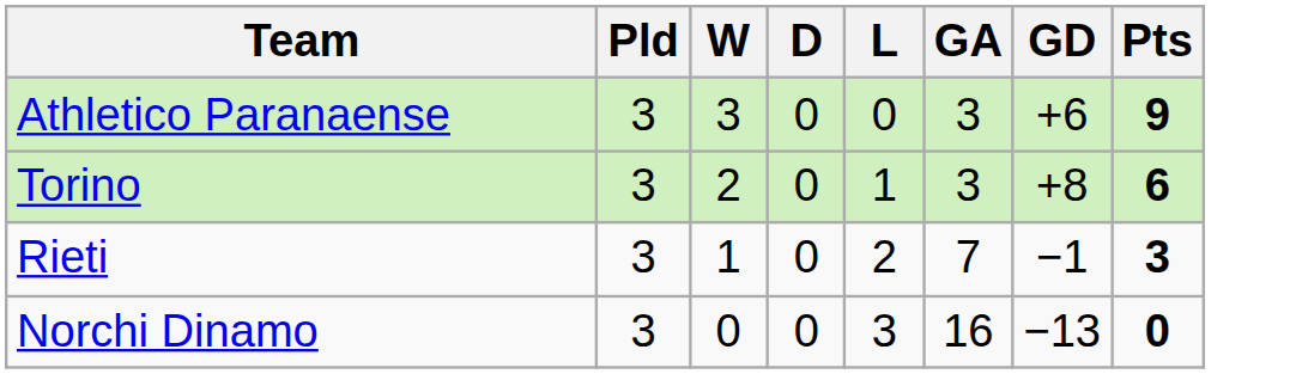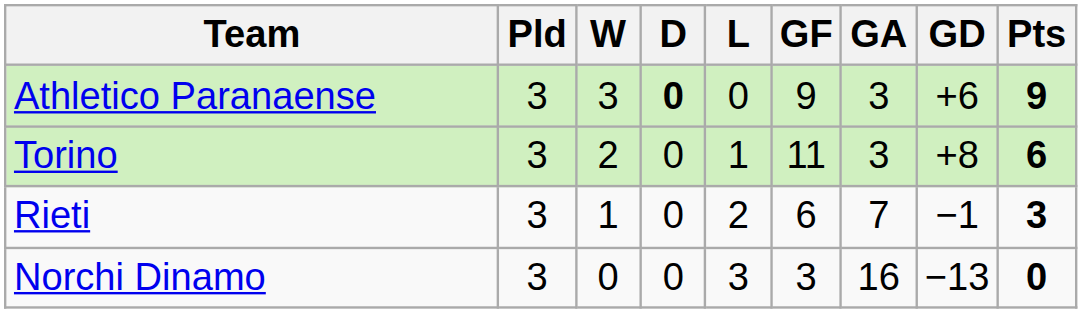+ column: GF | 9 | 11 | 6 | 3
Athletico Paranaense | D: normal -> bold
